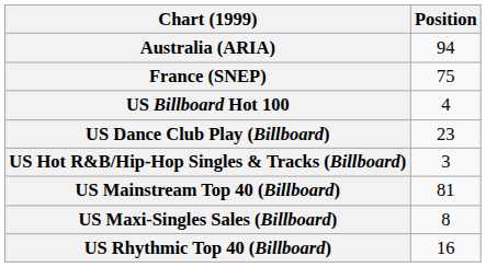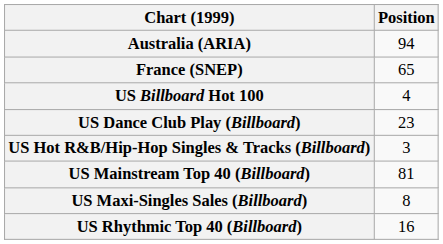France (SNEP) | Position: 75 -> 65
